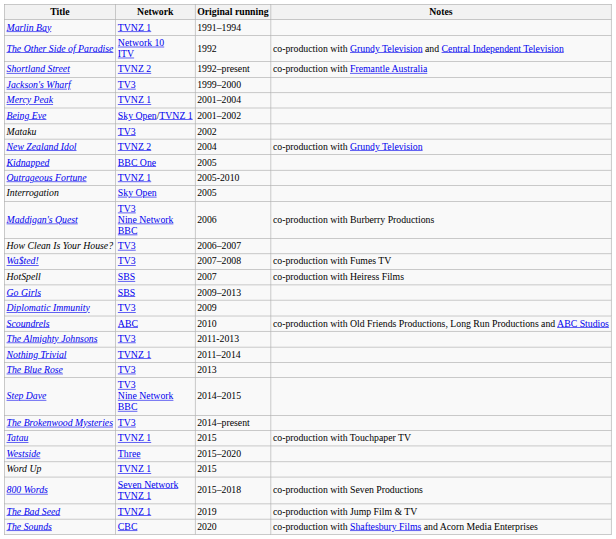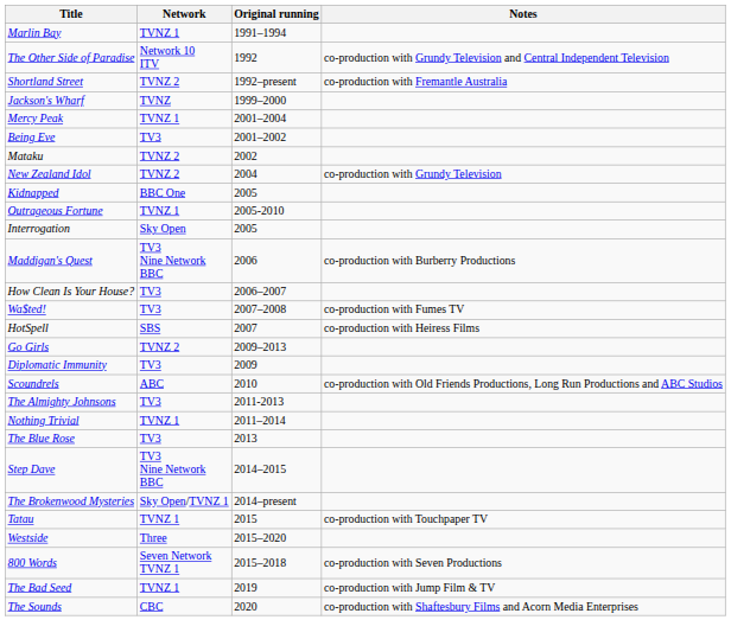Jackson's Wharf | Network: TV3 -> TVNZ
Being Eve | Network: Sky Open/TVNZ 1 -> TV3
Mataku | Network: TV3 -> TVNZ 2
Go Girls | Network: SBS -> TVNZ 2
The Brokenwood Mysteries | Network: TV3 -> Sky Open/TVNZ 1
- row: Word Up | TVNZ 1 | 2015
